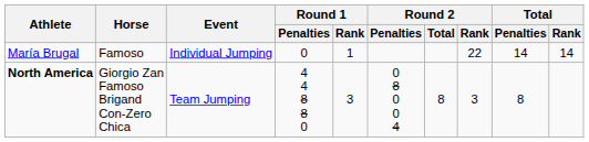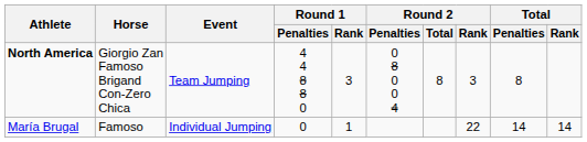rows swapped: María Brugal <-> North America
